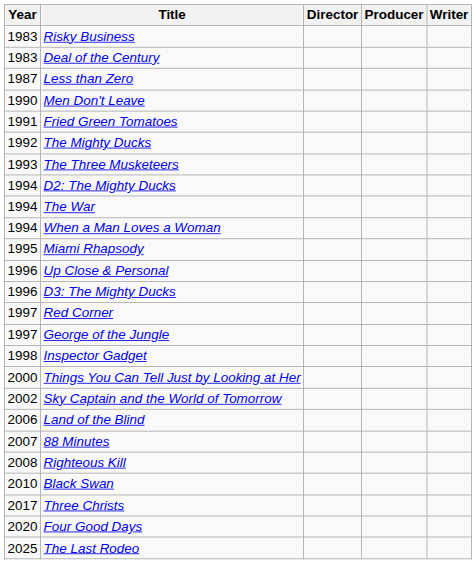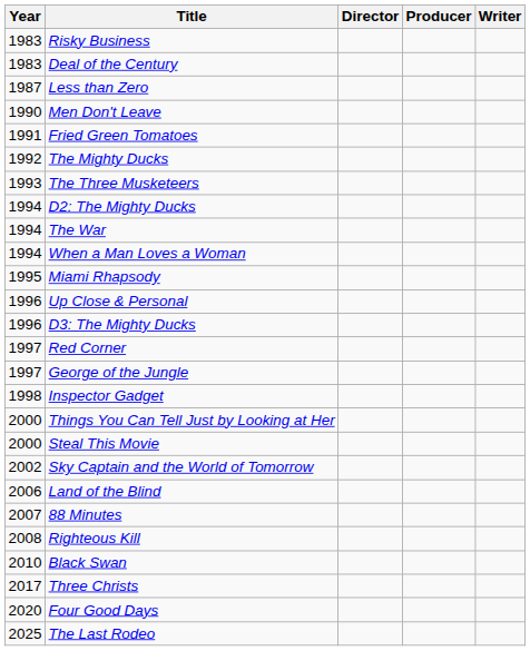+ row: 2000 | Steal This Movie
